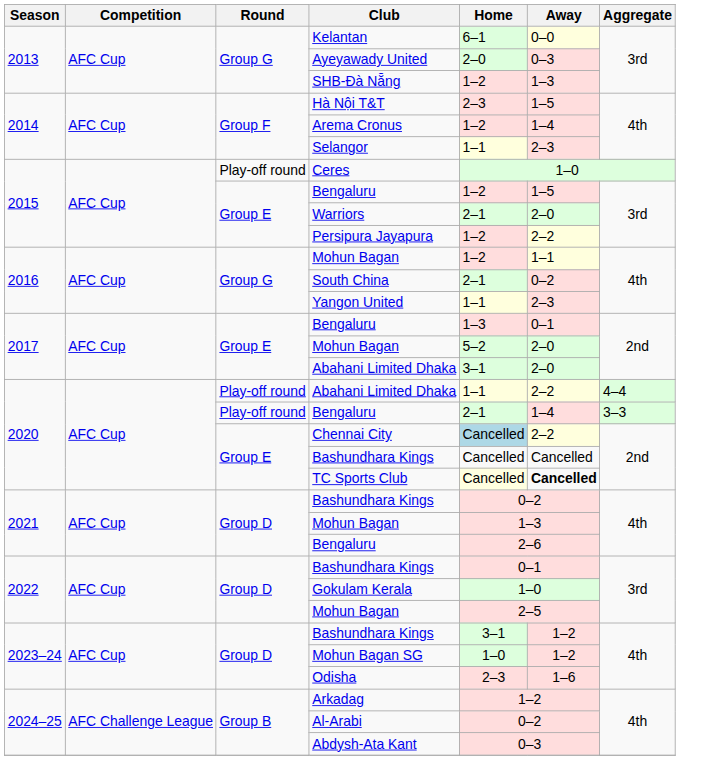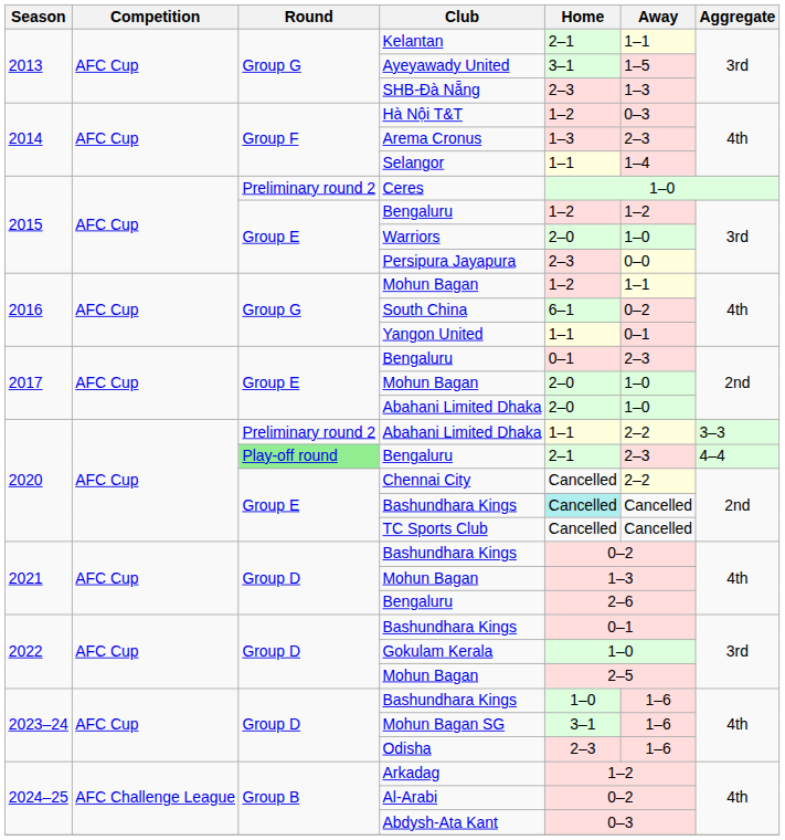Kelantan | Home: 6–1 -> 2–1
Kelantan | Away: 0–0 -> 1–1
Ayeyawady United | Home: 2–0 -> 3–1
Ayeyawady United | Away: 0–3 -> 1–5
SHB-Đà Nẵng | Home: 1–2 -> 2–3
Hà Nội T&T | Home: 2–3 -> 1–2
Hà Nội T&T | Away: 1–5 -> 0–3
Arema Cronus | Home: 1–2 -> 1–3
Arema Cronus | Away: 1–4 -> 2–3
Selangor | Away: 2–3 -> 1–4
Ceres | Round: Play-off round -> Preliminary round 2
2015 / Bengaluru | Away: 1–5 -> 1–2
Warriors | Home: 2–1 -> 2–0
Warriors | Away: 2–0 -> 1–0
Persipura Jayapura | Home: 1–2 -> 2–3
Persipura Jayapura | Away: 2–2 -> 0–0
South China | Home: 2–1 -> 6–1
Yangon United | Away: 2–3 -> 0–1
2017 / Bengaluru | Home: 1–3 -> 0–1
2017 / Bengaluru | Away: 0–1 -> 2–3
2017 / Mohun Bagan | Home: 5–2 -> 2–0
2017 / Mohun Bagan | Away: 2–0 -> 1–0
2017 / Abahani Limited Dhaka | Home: 3–1 -> 2–0
2017 / Abahani Limited Dhaka | Away: 2–0 -> 1–0
2020 / Abahani Limited Dhaka | Round: Play-off round -> Preliminary round 2
2020 / Abahani Limited Dhaka | Aggregate: 4–4 -> 3–3
2020 / Bengaluru | Round: no background -> lightgreen background
2020 / Bengaluru | Away: 1–4 -> 2–3
2020 / Bengaluru | Aggregate: 3–3 -> 4–4
Chennai City | Home: lightblue background -> no background
2020 / Bashundhara Kings | Home: no background -> paleturquoise background
TC Sports Club | Home: lightyellow background -> no background
TC Sports Club | Away: bold -> normal
2023–24 / Bashundhara Kings | Home: 3–1 -> 1–0
2023–24 / Bashundhara Kings | Away: 1–2 -> 1–6
Mohun Bagan SG | Home: 1–0 -> 3–1
Mohun Bagan SG | Away: 1–2 -> 1–6
